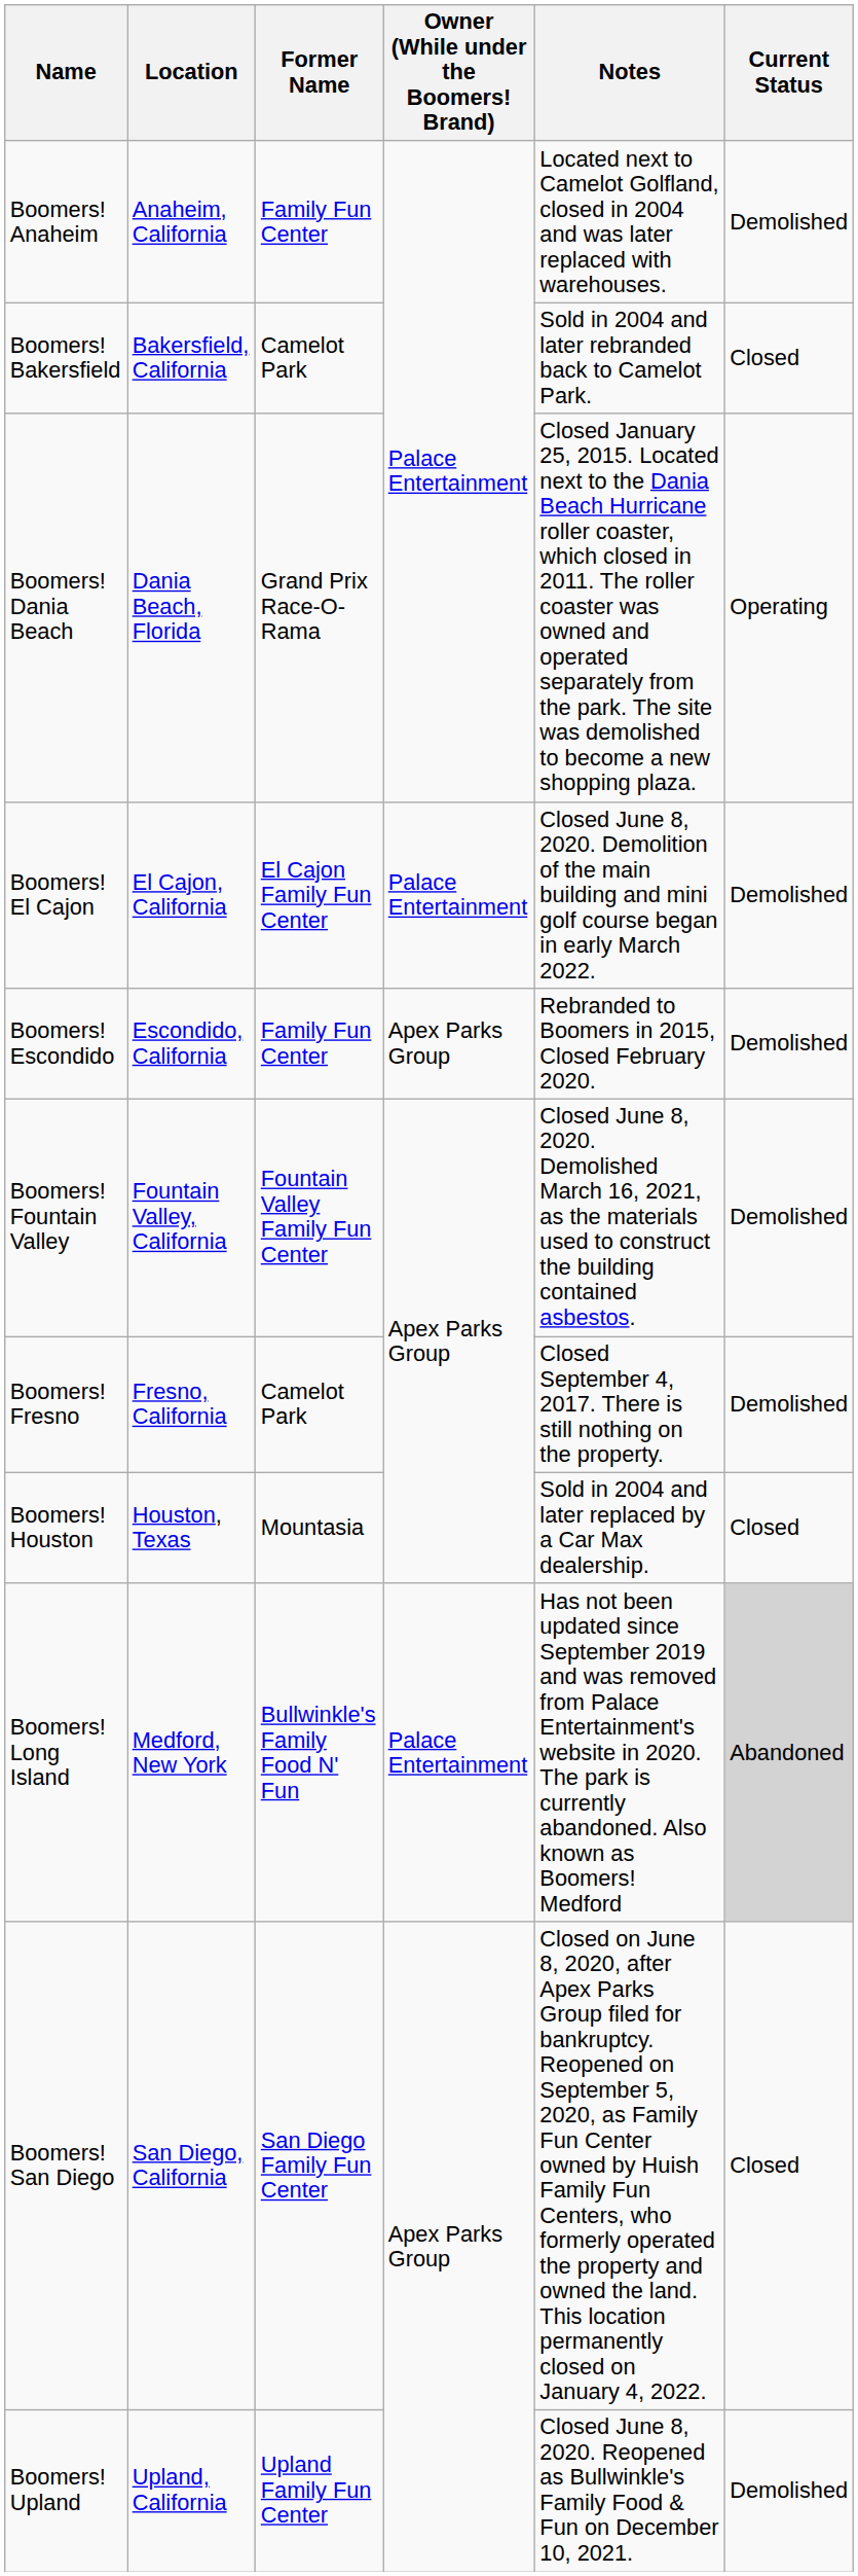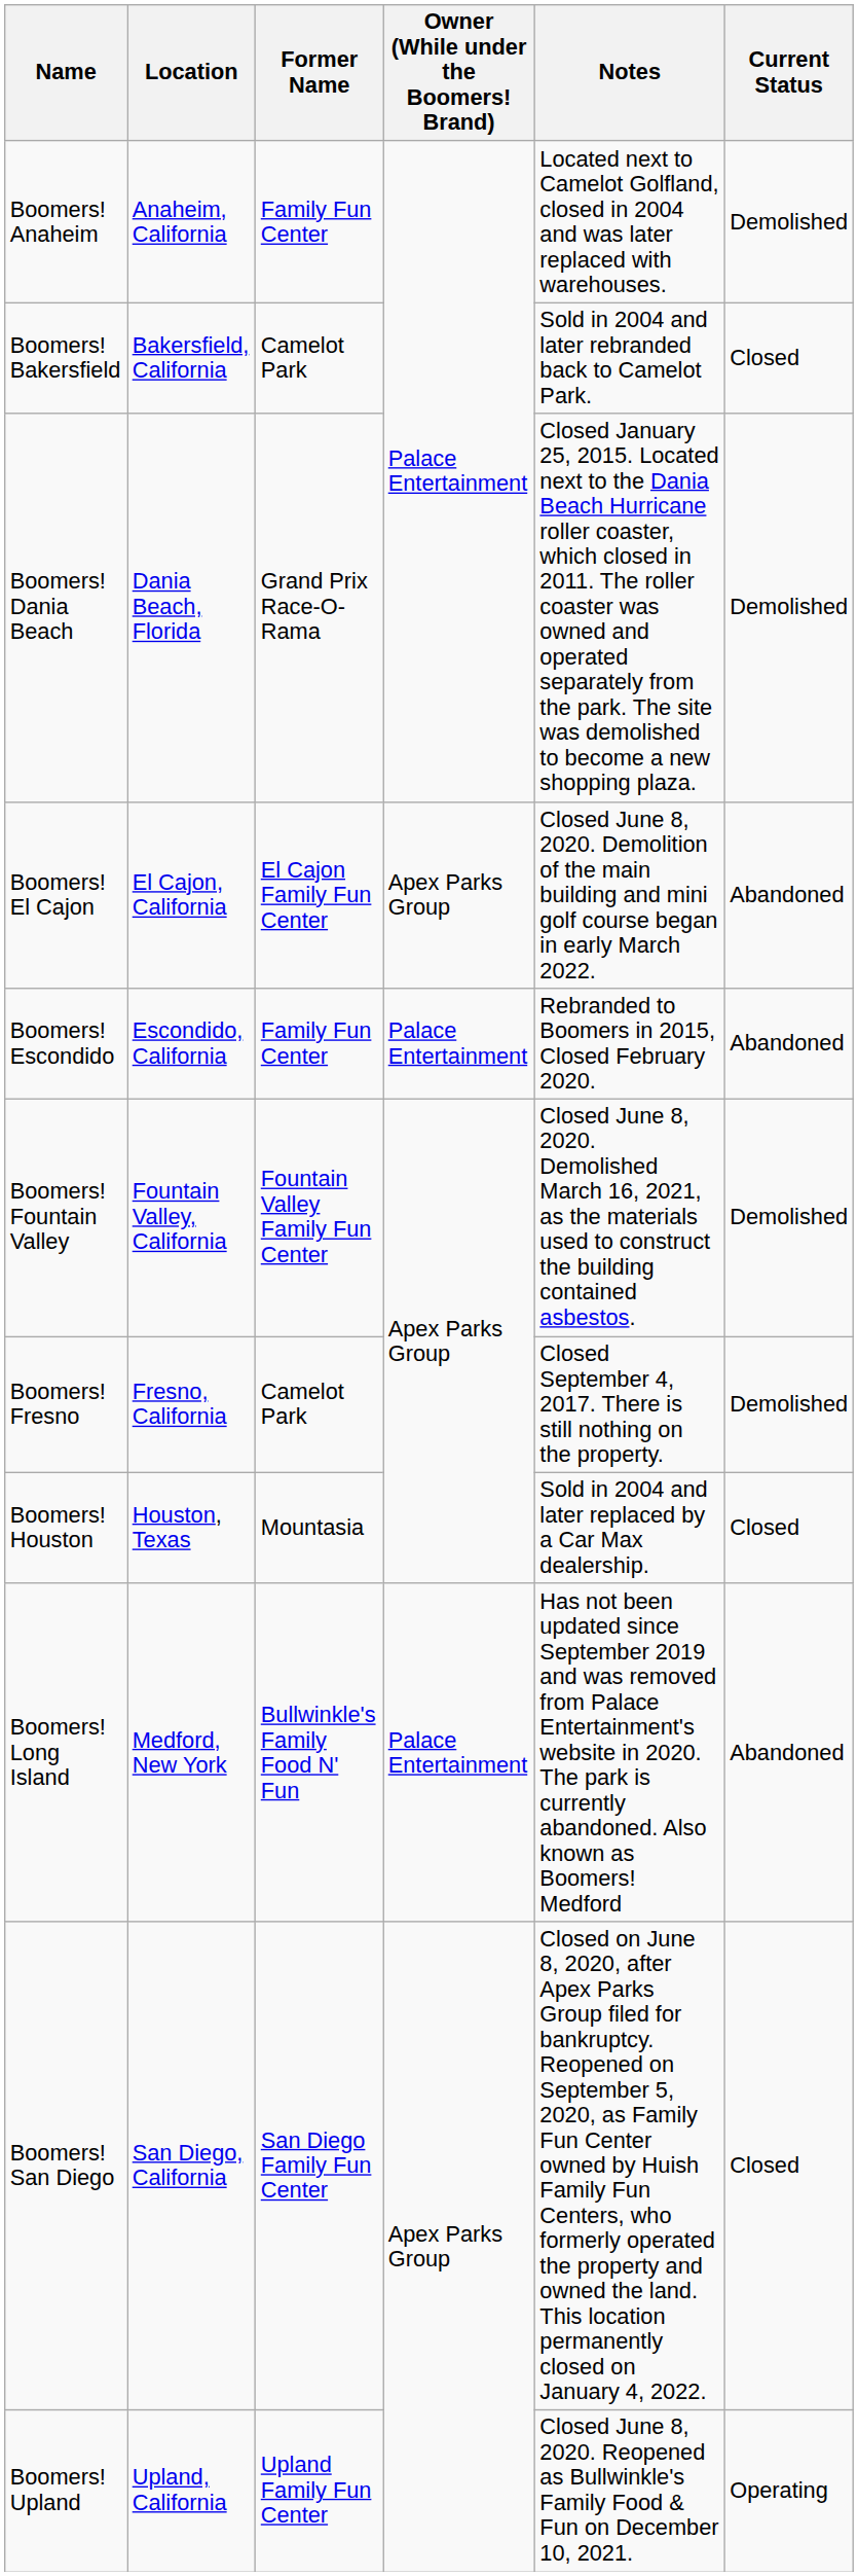Boomers! Dania Beach | Current Status: Operating -> Demolished
Boomers! El Cajon | Owner (While under the Boomers! Brand): Palace Entertainment -> Apex Parks Group
Boomers! El Cajon | Current Status: Demolished -> Abandoned
Boomers! Escondido | Owner (While under the Boomers! Brand): Apex Parks Group -> Palace Entertainment
Boomers! Escondido | Current Status: Demolished -> Abandoned
Boomers! Long Island | Current Status: lightgrey background -> no background
Boomers! Upland | Current Status: Demolished -> Operating
